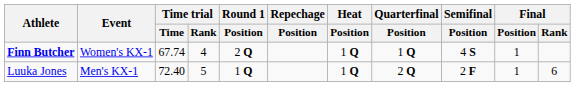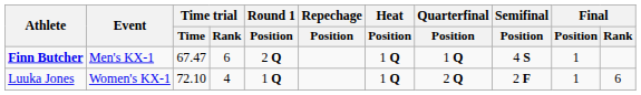Finn Butcher | Event: Women's KX-1 -> Men's KX-1
Finn Butcher | Time trial / Time: 67.74 -> 67.47
Finn Butcher | Time trial / Rank: 4 -> 6
Luuka Jones | Event: Men's KX-1 -> Women's KX-1
Luuka Jones | Time trial / Time: 72.40 -> 72.10
Luuka Jones | Time trial / Rank: 5 -> 4
